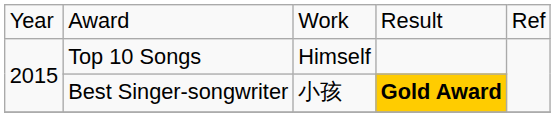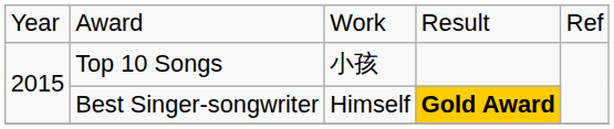Top 10 Songs | column 3: Himself -> 小孩
Best Singer-songwriter | column 3: 小孩 -> Himself
